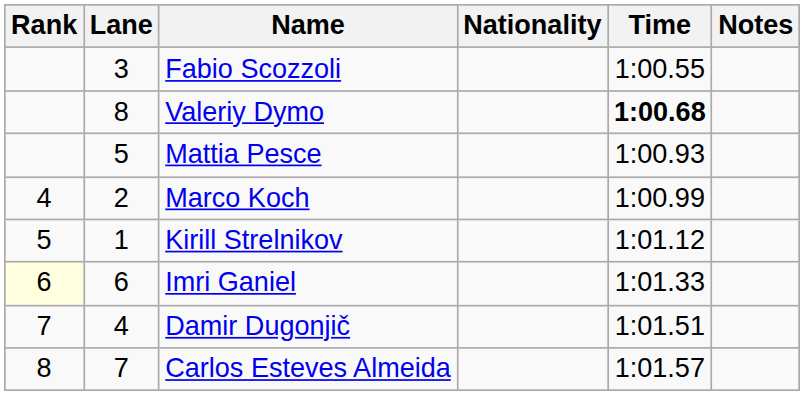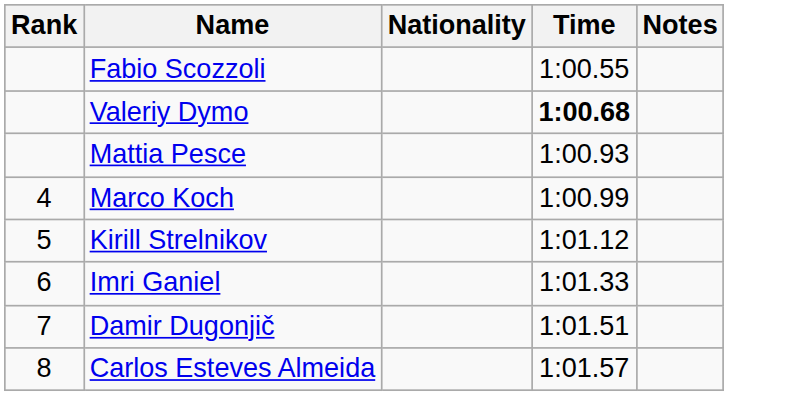- column: Lane | 3 | 8 | 5 | 2 | 1 | 6 | 4 | 7
Imri Ganiel | Rank: lightyellow background -> no background
